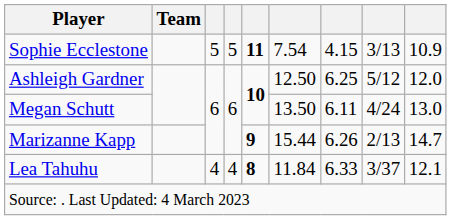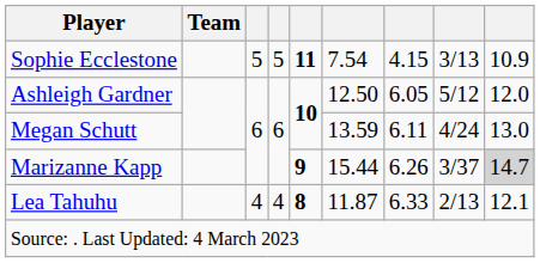Ashleigh Gardner | column 7: 6.25 -> 6.05
Megan Schutt | column 6: 13.50 -> 13.59
Marizanne Kapp | column 8: 2/13 -> 3/37
Marizanne Kapp | column 9: no background -> lightgrey background
Lea Tahuhu | column 6: 11.84 -> 11.87
Lea Tahuhu | column 8: 3/37 -> 2/13
